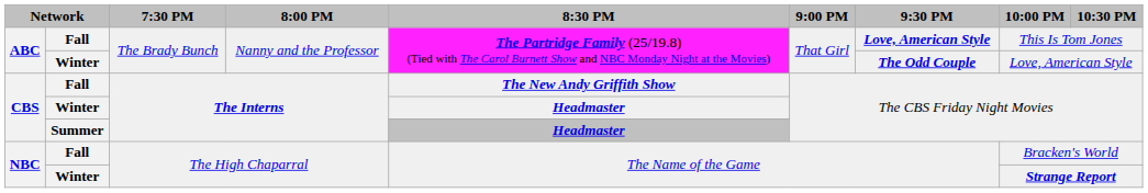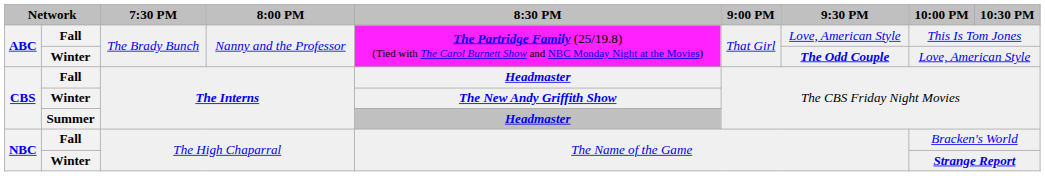ABC / Fall | 9:30 PM: bold -> normal
CBS / Fall | 8:30 PM: The New Andy Griffith Show -> Headmaster
CBS / Winter | 8:30 PM: Headmaster -> The New Andy Griffith Show
